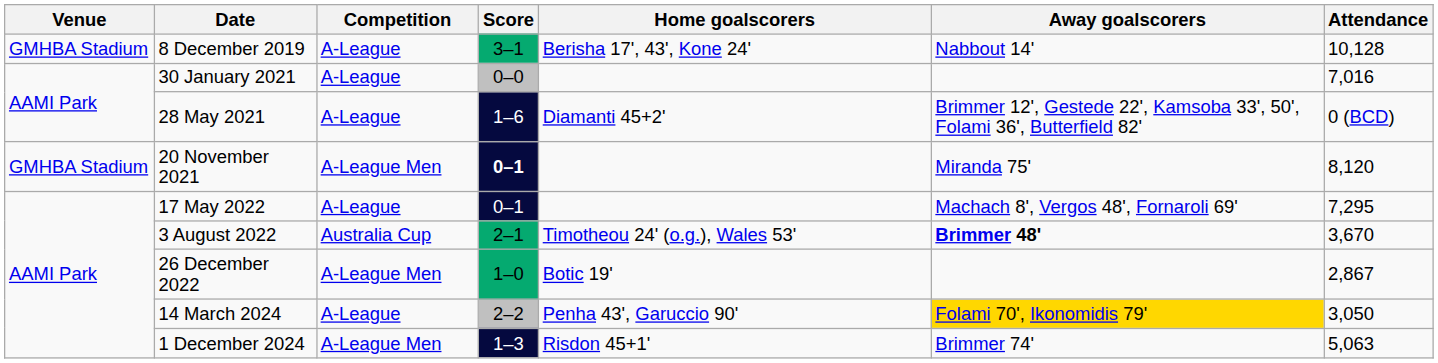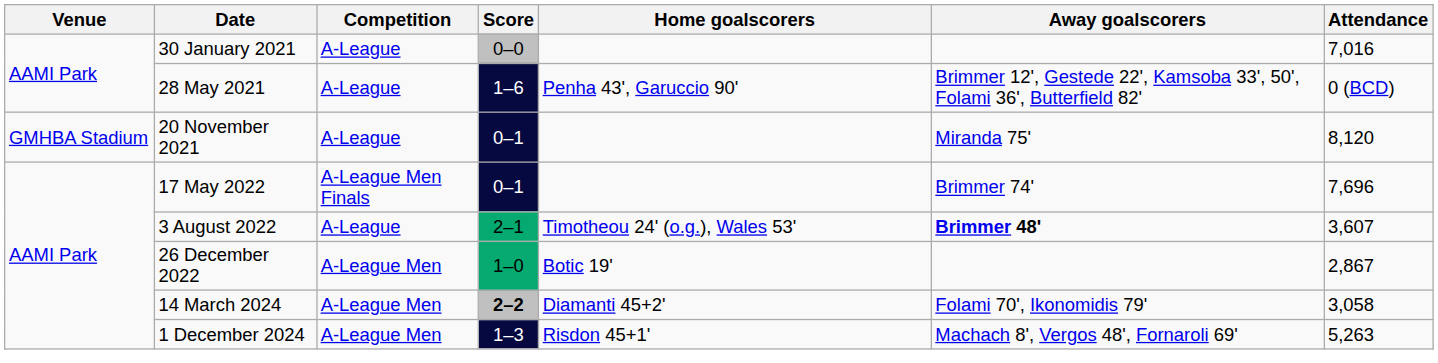- row: GMHBA Stadium | 8 December 2019 | A-League | 3–1 | Berisha 17', 43', Kone 24' | Nabbout 14' | 10,128
28 May 2021 | Home goalscorers: Diamanti 45+2' -> Penha 43', Garuccio 90'
20 November 2021 | Competition: A-League Men -> A-League
20 November 2021 | Score: bold -> normal
17 May 2022 | Competition: A-League -> A-League Men Finals
17 May 2022 | Away goalscorers: Machach 8', Vergos 48', Fornaroli 69' -> Brimmer 74'
17 May 2022 | Attendance: 7,295 -> 7,696
3 August 2022 | Competition: Australia Cup -> A-League
3 August 2022 | Attendance: 3,670 -> 3,607
14 March 2024 | Competition: A-League -> A-League Men
14 March 2024 | Score: normal -> bold
14 March 2024 | Home goalscorers: Penha 43', Garuccio 90' -> Diamanti 45+2'
14 March 2024 | Away goalscorers: gold background -> no background
14 March 2024 | Attendance: 3,050 -> 3,058
1 December 2024 | Away goalscorers: Brimmer 74' -> Machach 8', Vergos 48', Fornaroli 69'
1 December 2024 | Attendance: 5,063 -> 5,263
